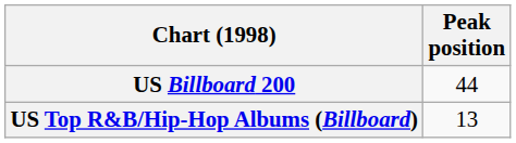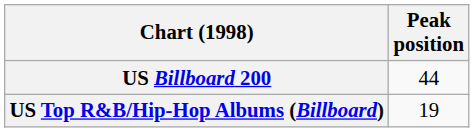US Top R&B/Hip-Hop Albums (Billboard) | Peak position: 13 -> 19
